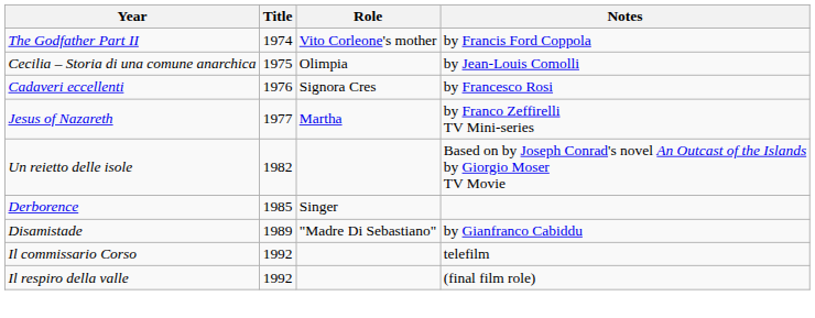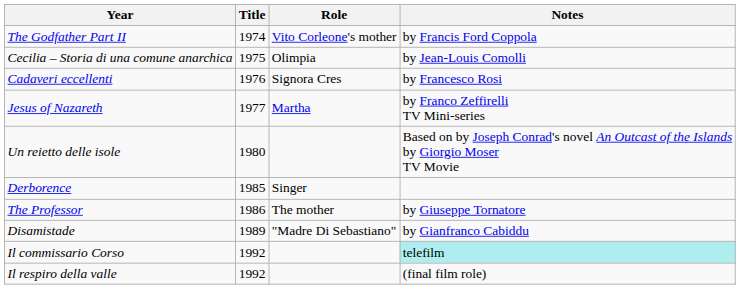Un reietto delle isole | Title: 1982 -> 1980
+ row: The Professor | 1986 | The mother | by Giuseppe Tornatore
Il commissario Corso | Notes: no background -> paleturquoise background
